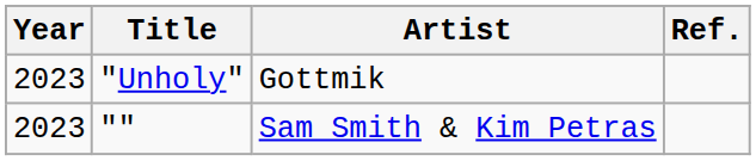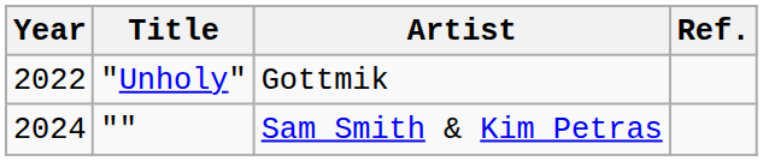"Unholy" | Year: 2023 -> 2022
"" | Year: 2023 -> 2024
